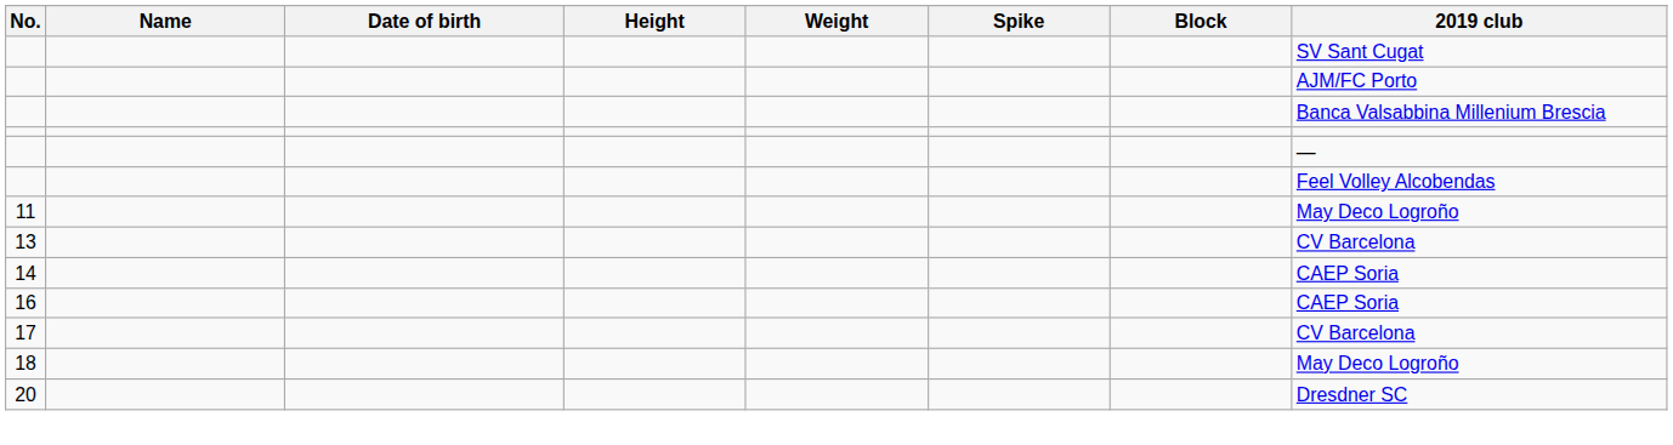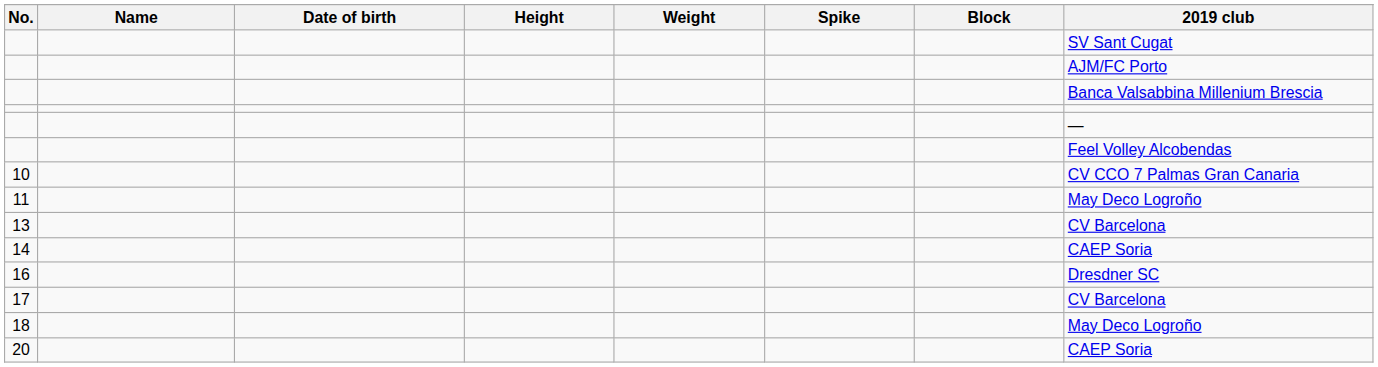+ row: 10 | CV CCO 7 Palmas Gran Canaria
16 | 2019 club: CAEP Soria -> Dresdner SC
20 | 2019 club: Dresdner SC -> CAEP Soria
